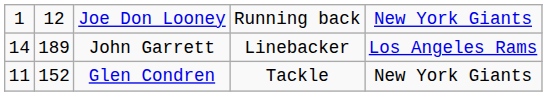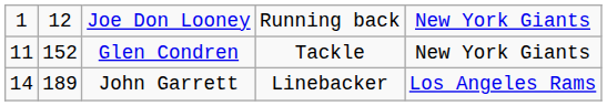rows swapped: Glen Condren <-> John Garrett
